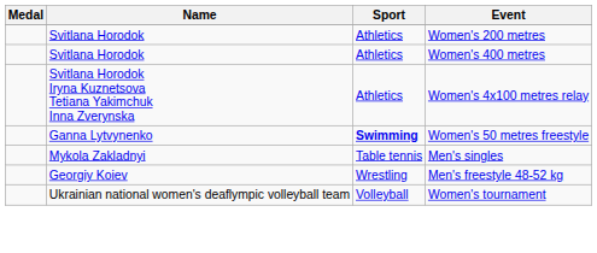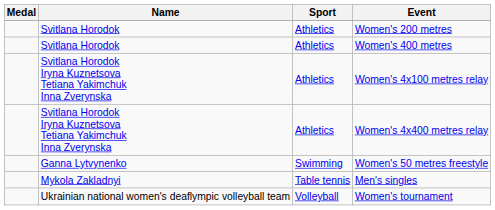+ row: Svitlana Horodok Iryna Kuznetsova Tetiana Yakimchuk Inna Zverynska | Athletics | Women's 4x400 metres relay
Women's 50 metres freestyle | Sport: bold -> normal
- row: Georgiy Koiev | Wrestling | Men's freestyle 48-52 kg
